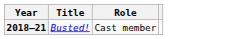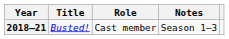+ column: Notes | Season 1–3
